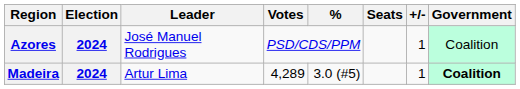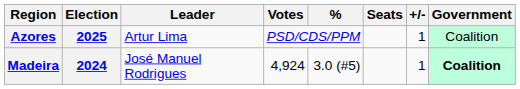Azores | Election: 2024 -> 2025
Azores | Leader: José Manuel Rodrigues -> Artur Lima
Madeira | Leader: Artur Lima -> José Manuel Rodrigues
Madeira | Votes: 4,289 -> 4,924
